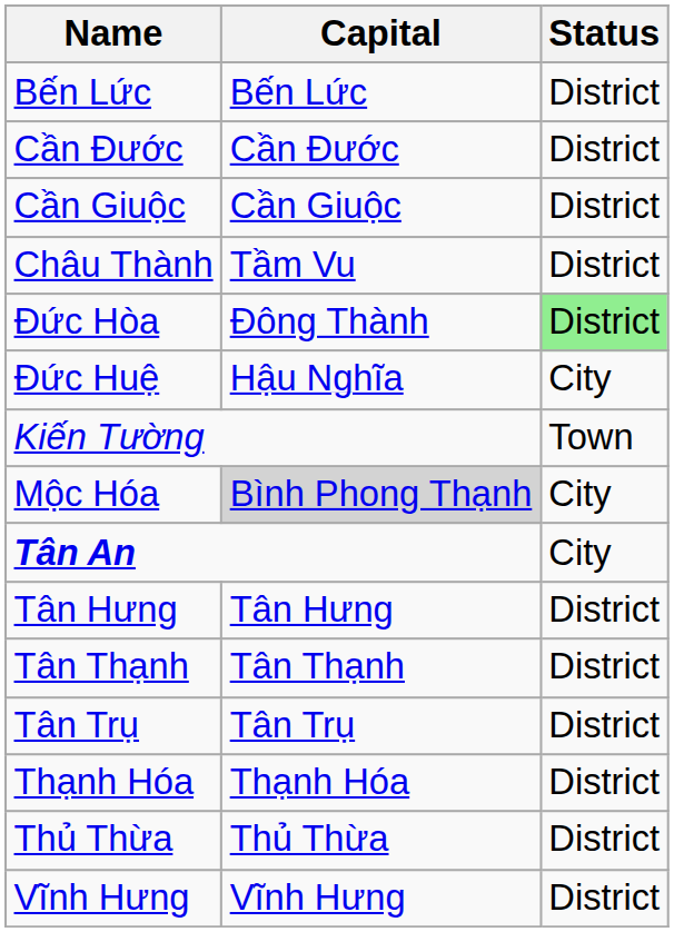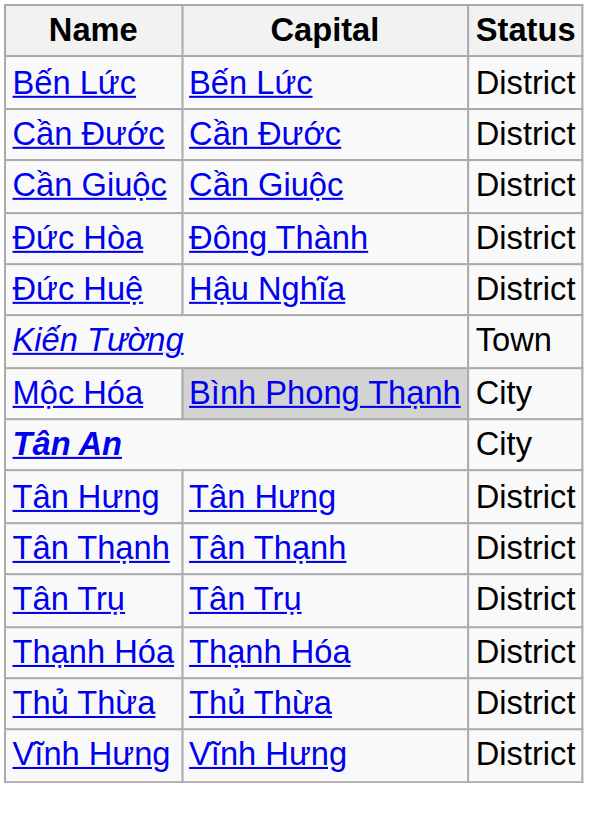- row: Châu Thành | Tầm Vu | District
Đức Hòa | Status: lightgreen background -> no background
Đức Huệ | Status: City -> District
